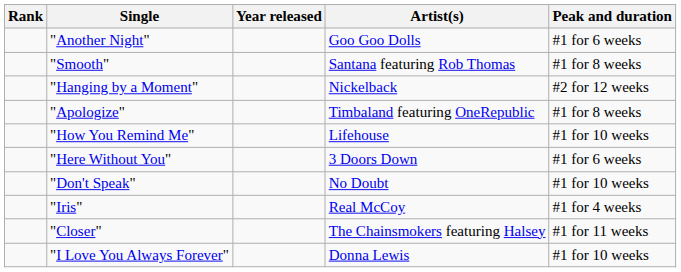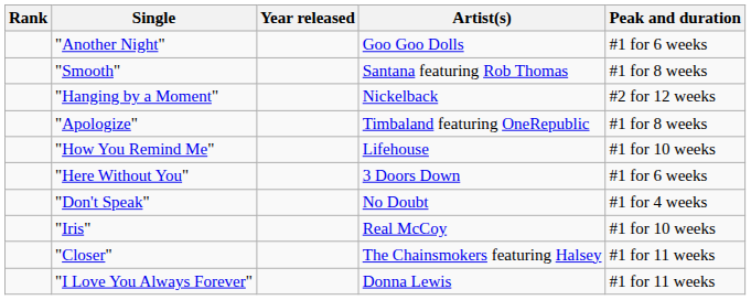"Don't Speak" | Peak and duration: #1 for 10 weeks -> #1 for 4 weeks
"Iris" | Peak and duration: #1 for 4 weeks -> #1 for 10 weeks
"I Love You Always Forever" | Peak and duration: #1 for 10 weeks -> #1 for 11 weeks
